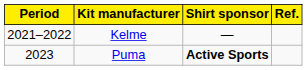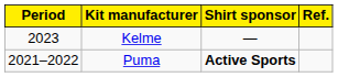Kelme | Period: 2021–2022 -> 2023
Puma | Period: 2023 -> 2021–2022
